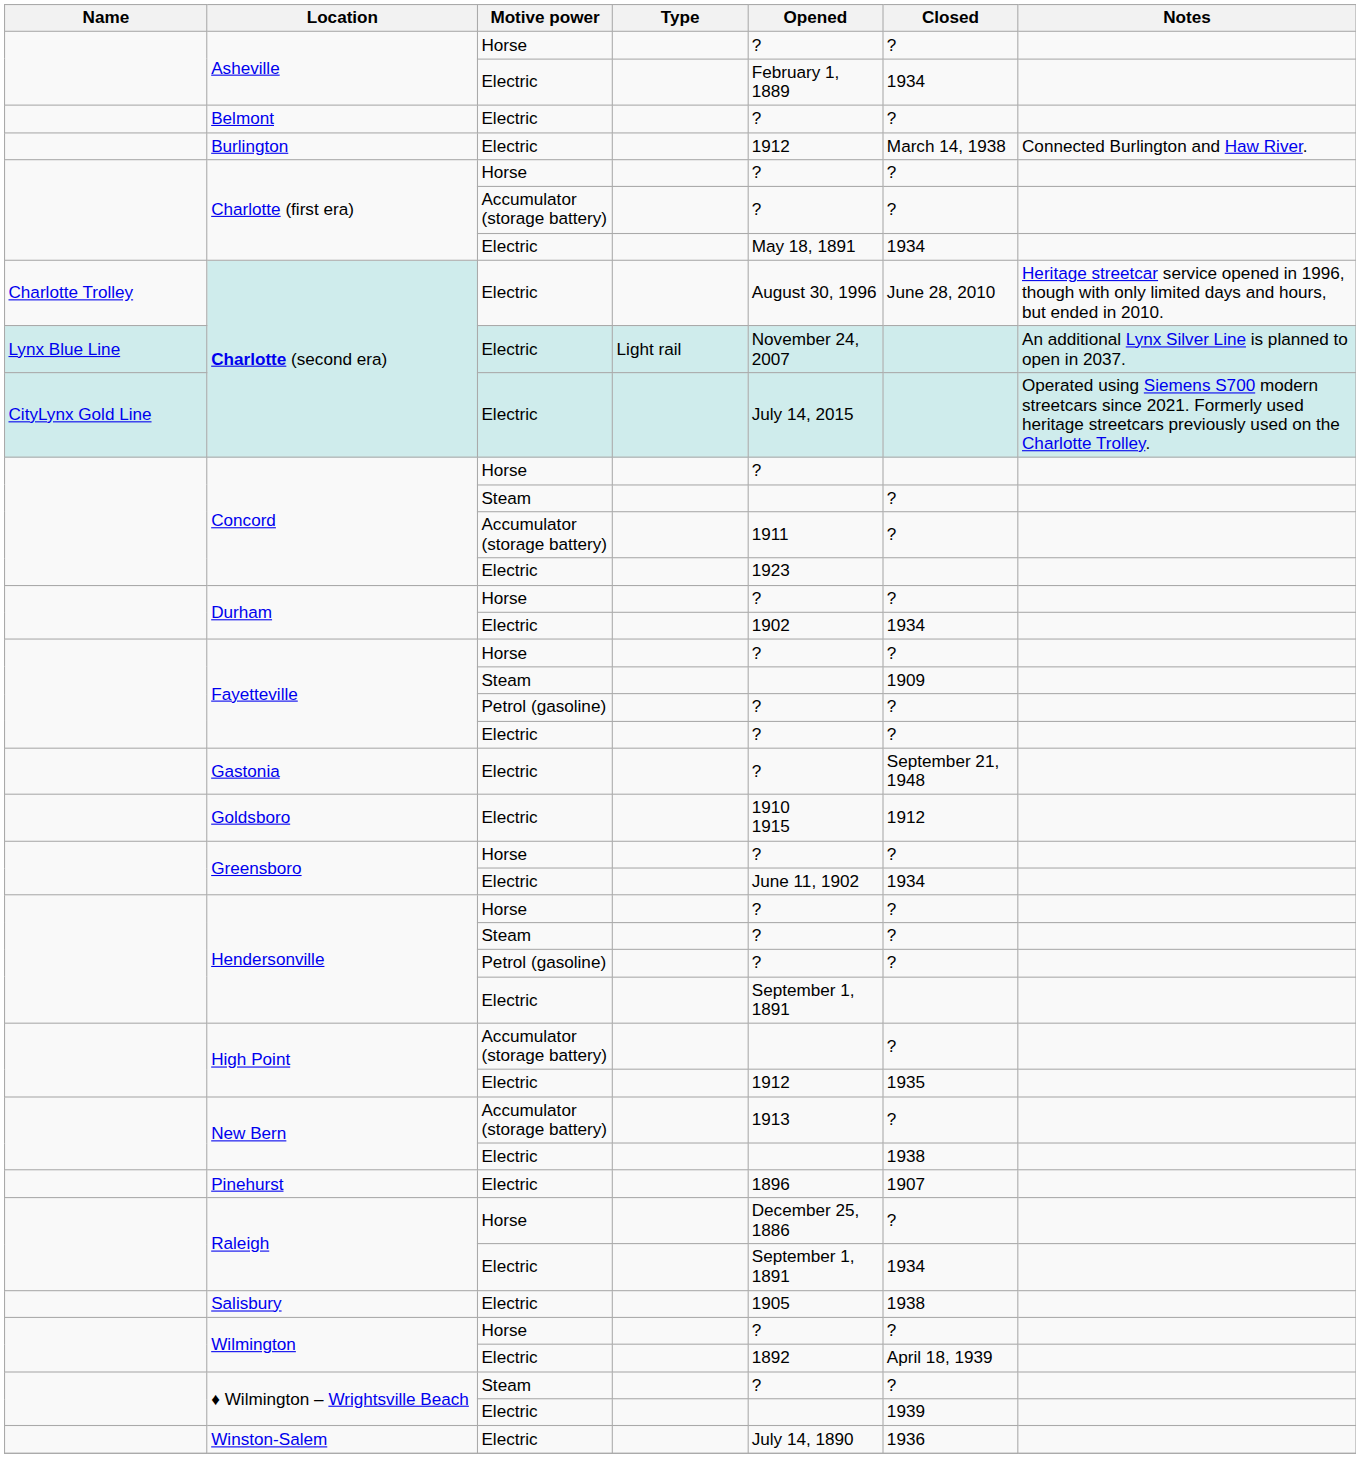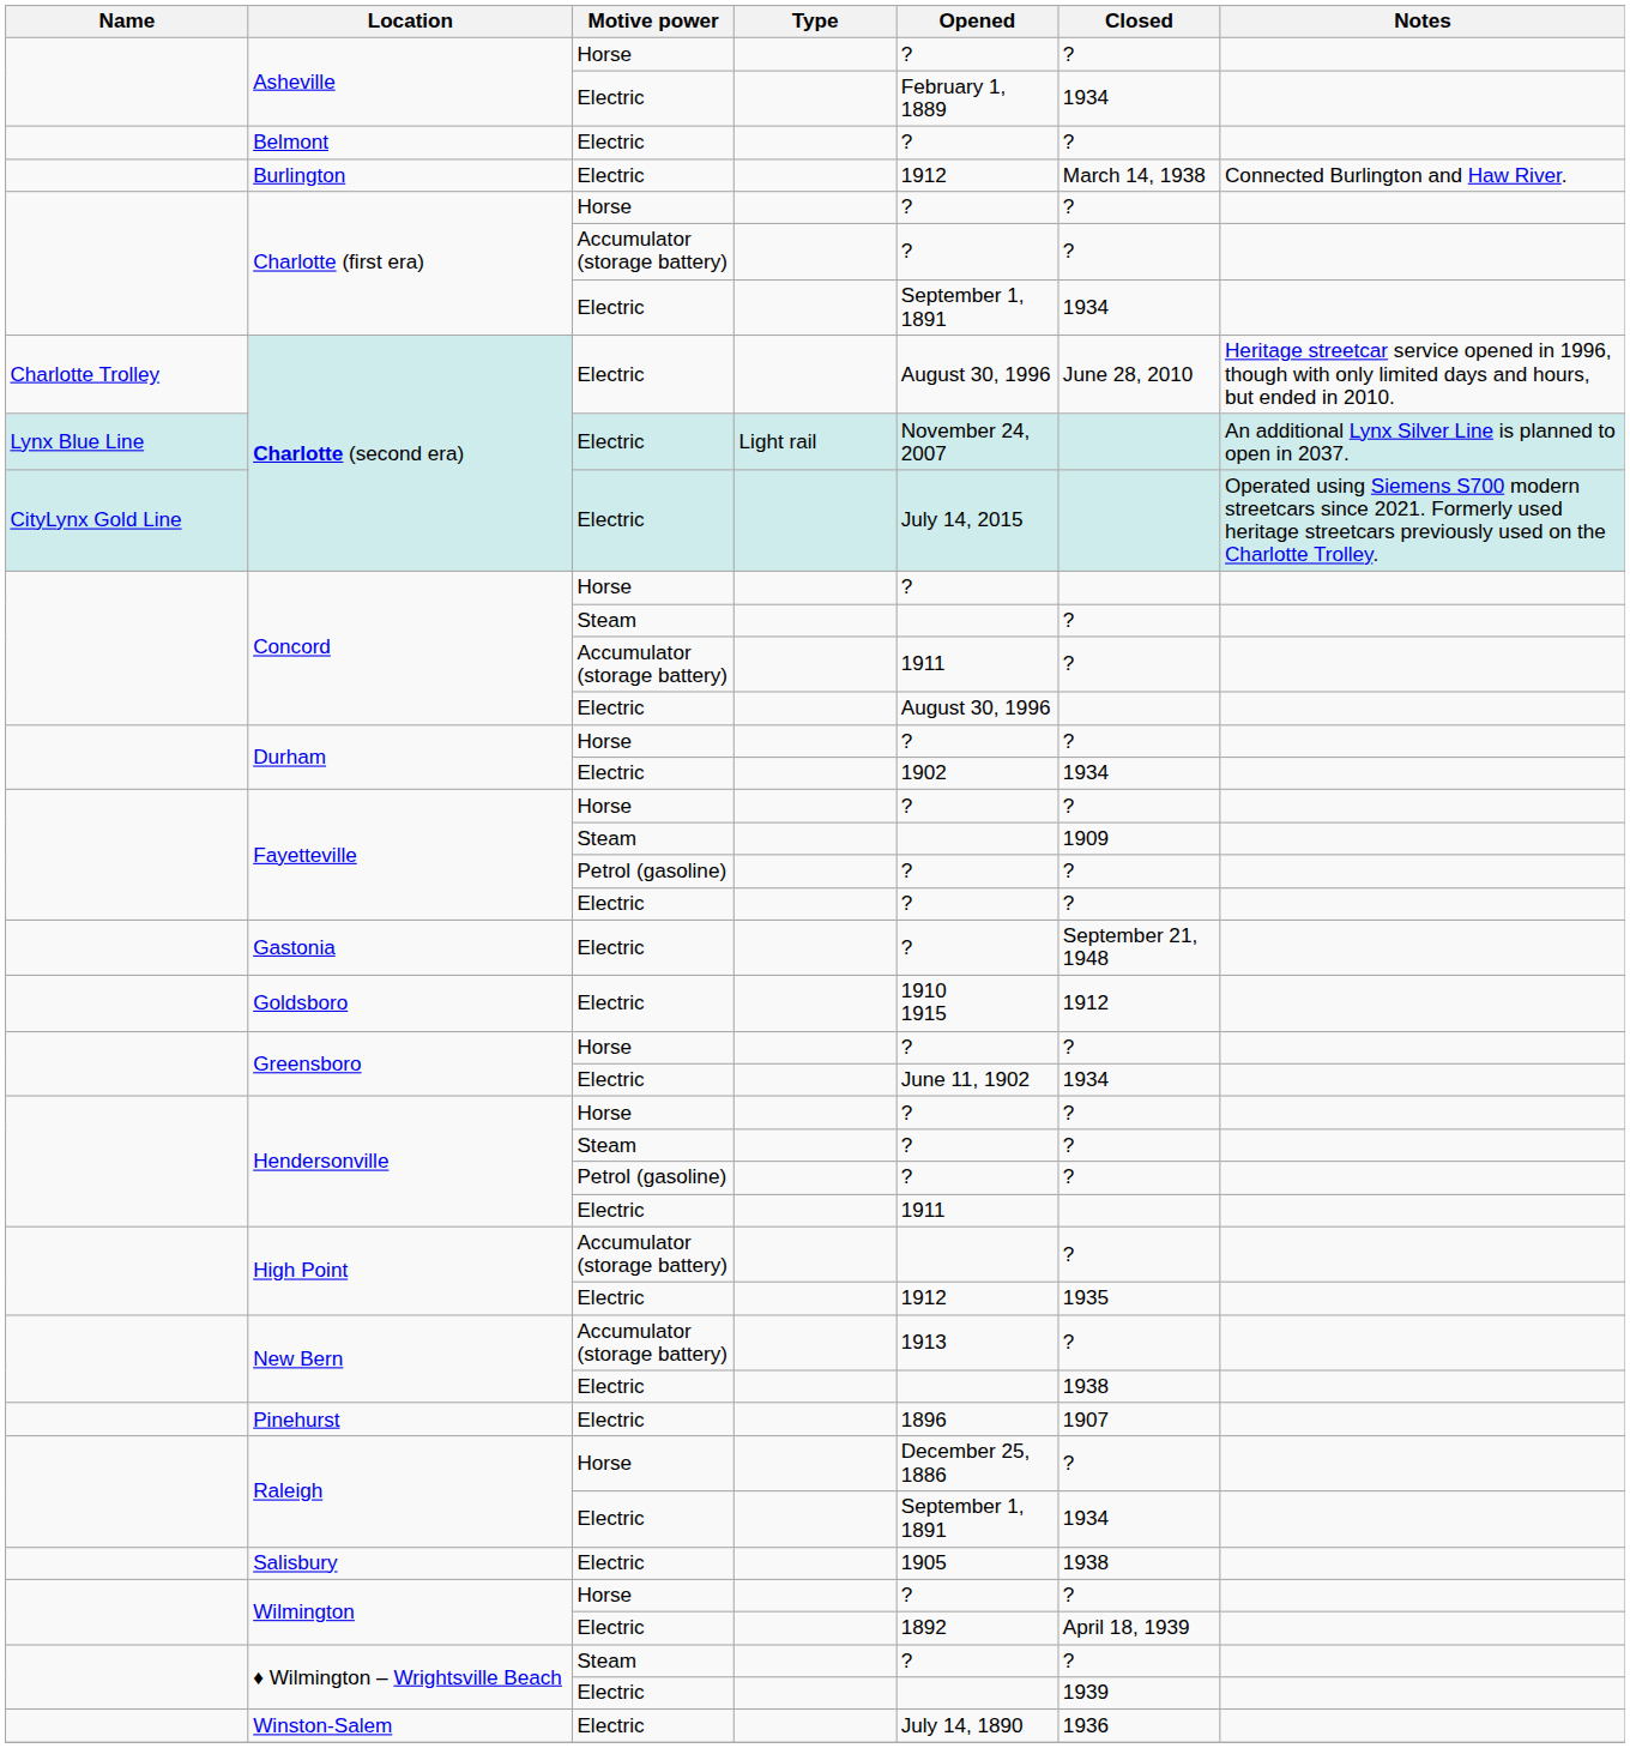Charlotte (first era) / Electric | Opened: May 18, 1891 -> September 1, 1891
Concord / Electric | Opened: 1923 -> August 30, 1996
Hendersonville / Electric | Opened: September 1, 1891 -> 1911
